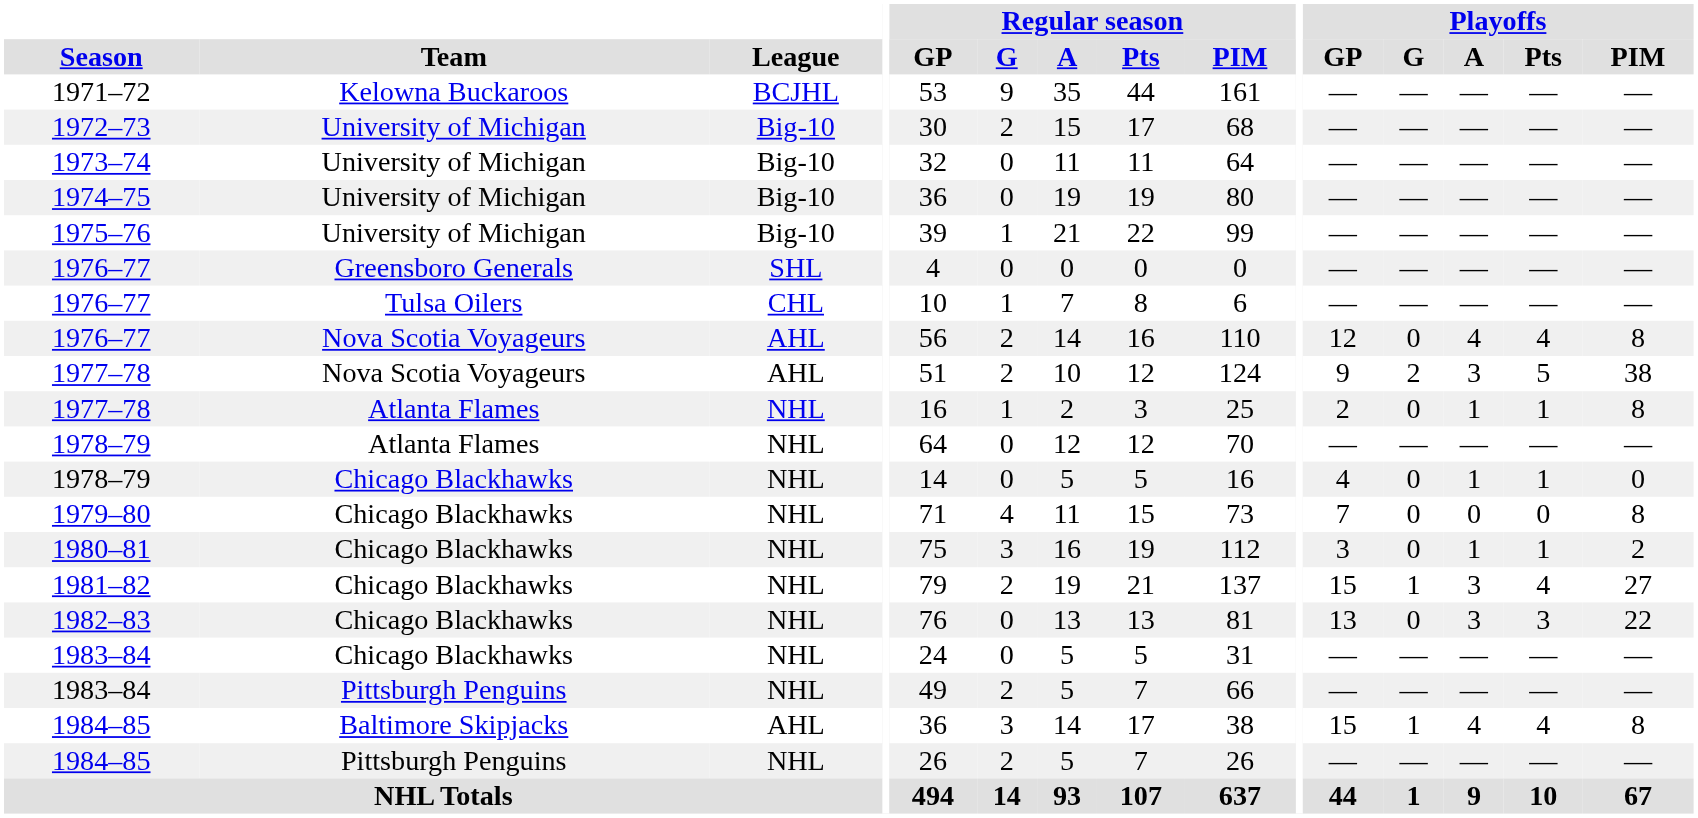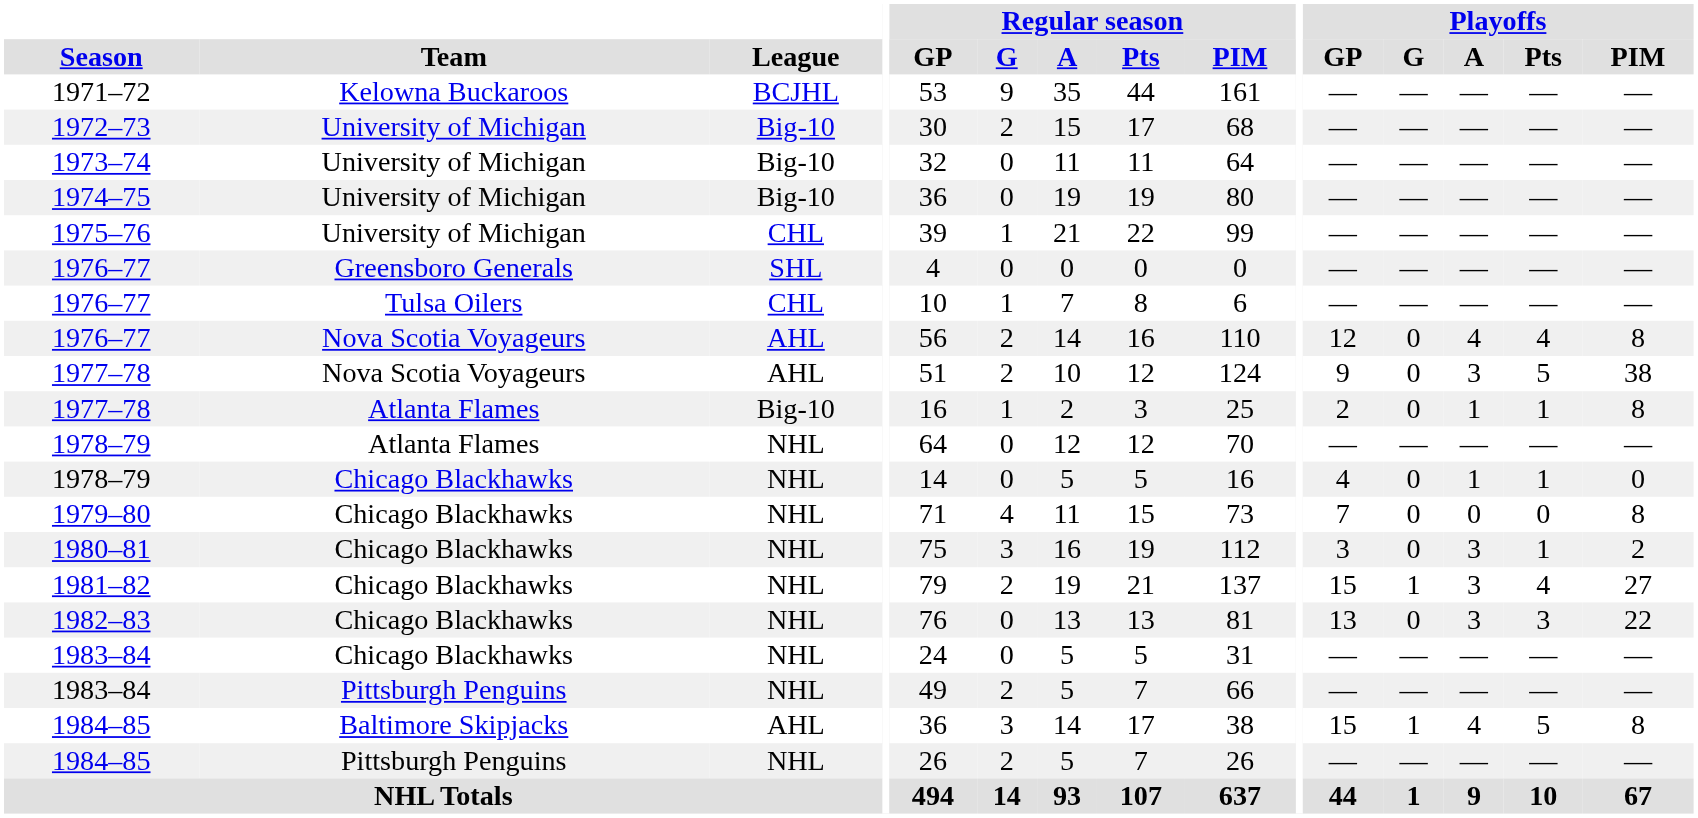1975–76 | League: Big-10 -> CHL
1977–78 / Nova Scotia Voyageurs | Playoffs / G: 2 -> 0
1977–78 / Atlanta Flames | League: NHL -> Big-10
1980–81 | Playoffs / A: 1 -> 3
1984–85 / Baltimore Skipjacks | Playoffs / Pts: 4 -> 5
